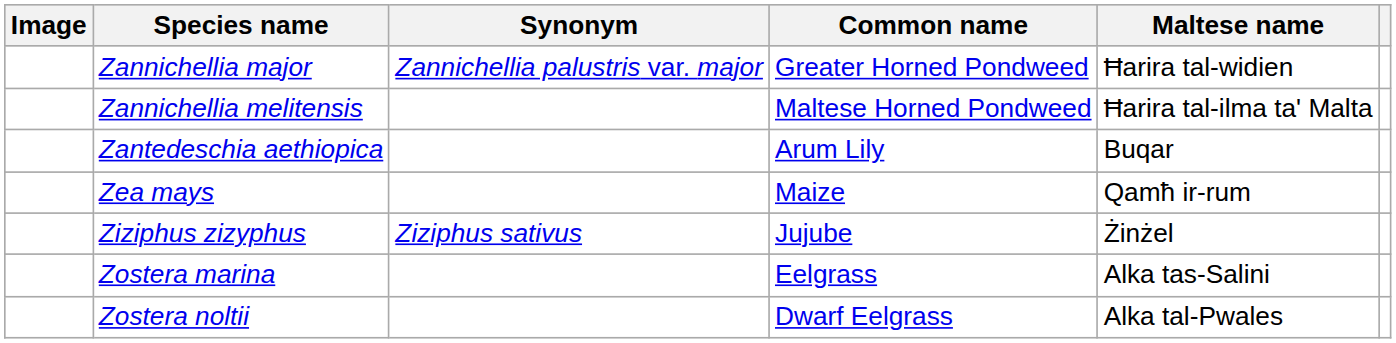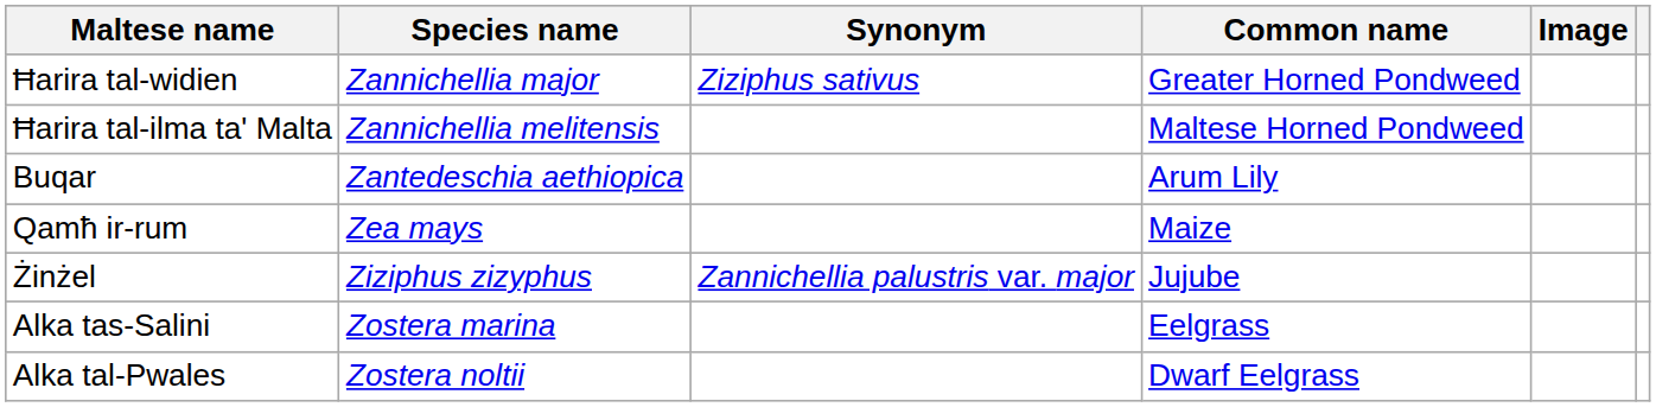columns swapped: Image <-> Maltese name
Zannichellia major | Synonym: Zannichellia palustris var. major -> Ziziphus sativus
Ziziphus zizyphus | Synonym: Ziziphus sativus -> Zannichellia palustris var. major
